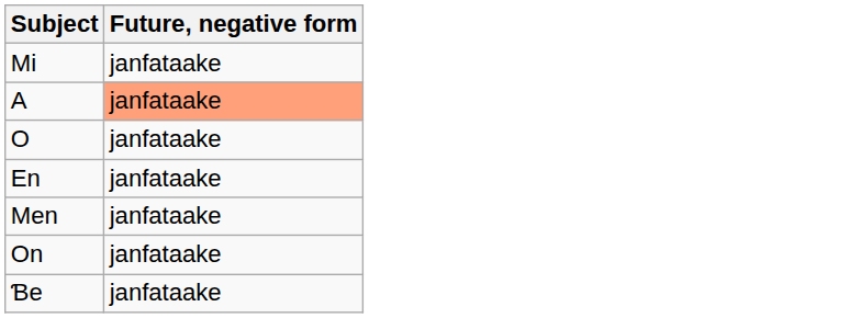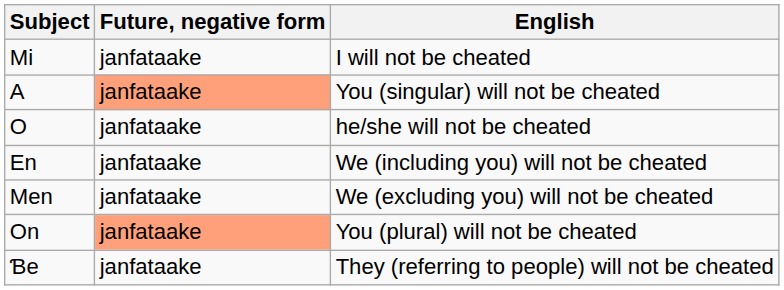+ column: English | I will not be cheated | You (singular) will not be cheated | he/she will not be cheated | We (including you) will not be cheated | We (excluding you) will not be cheated | You (plural) will not be cheated | They (referring to people) will not be cheated
On | Future, negative form: no background -> lightsalmon background
